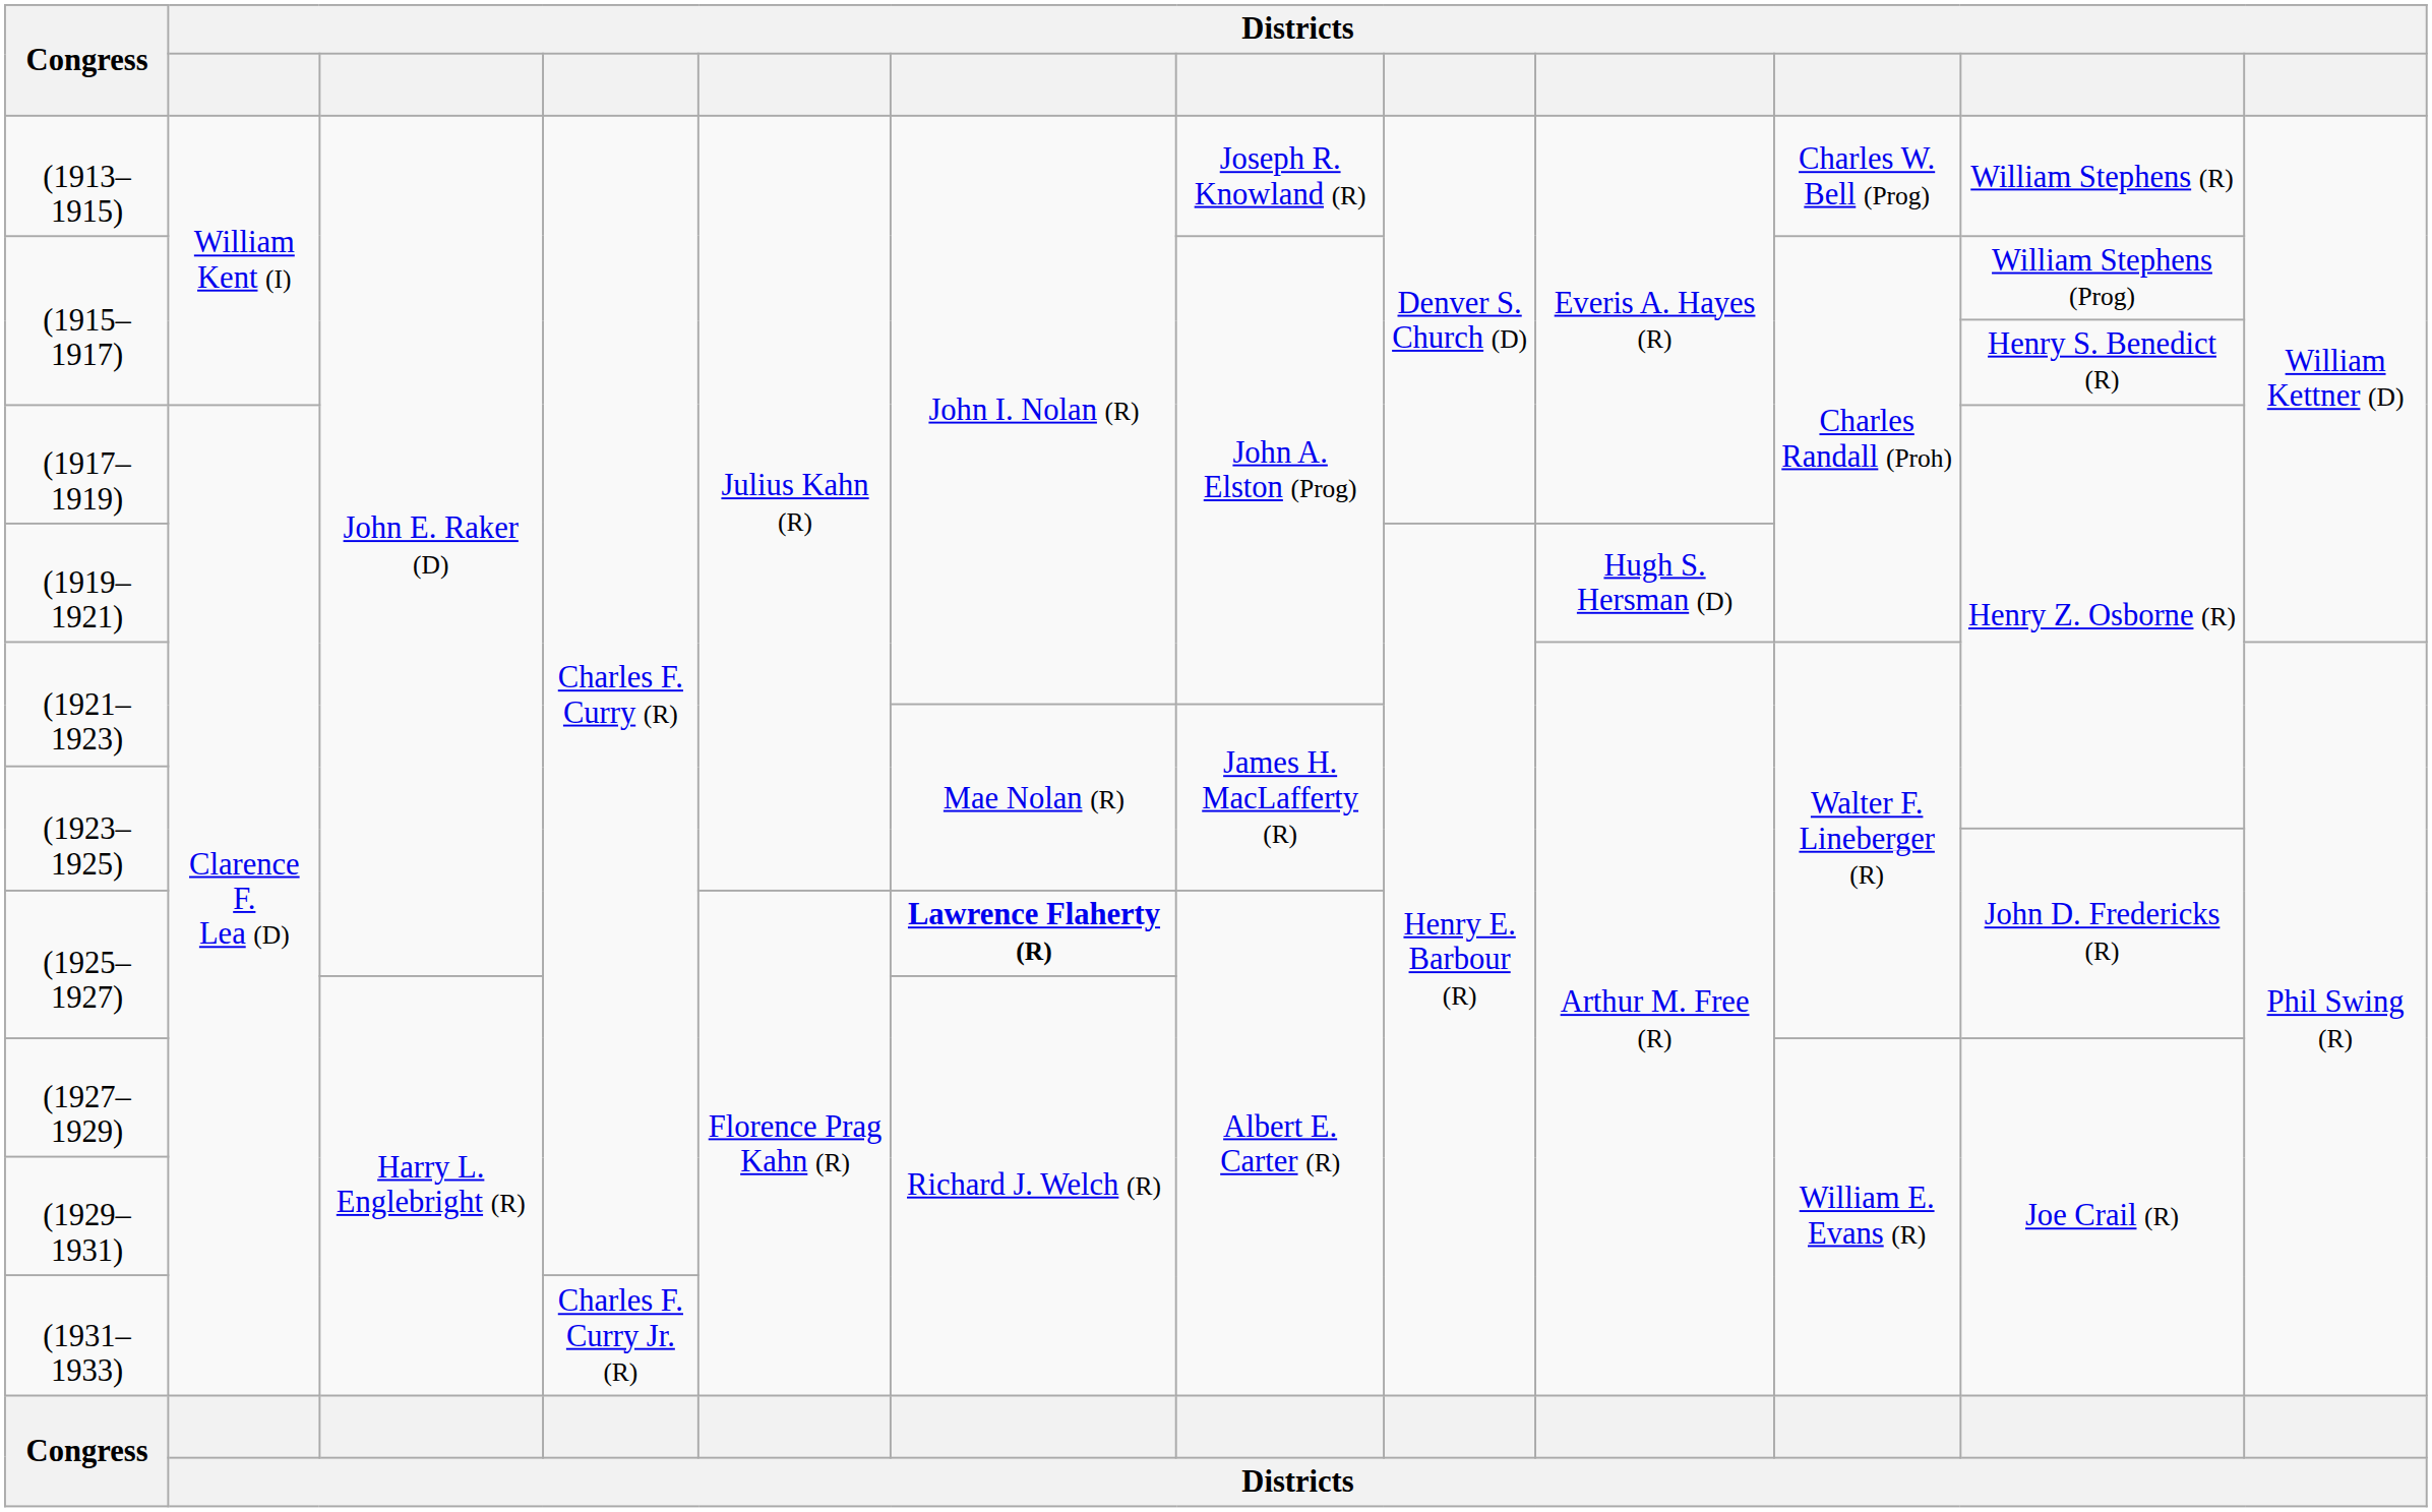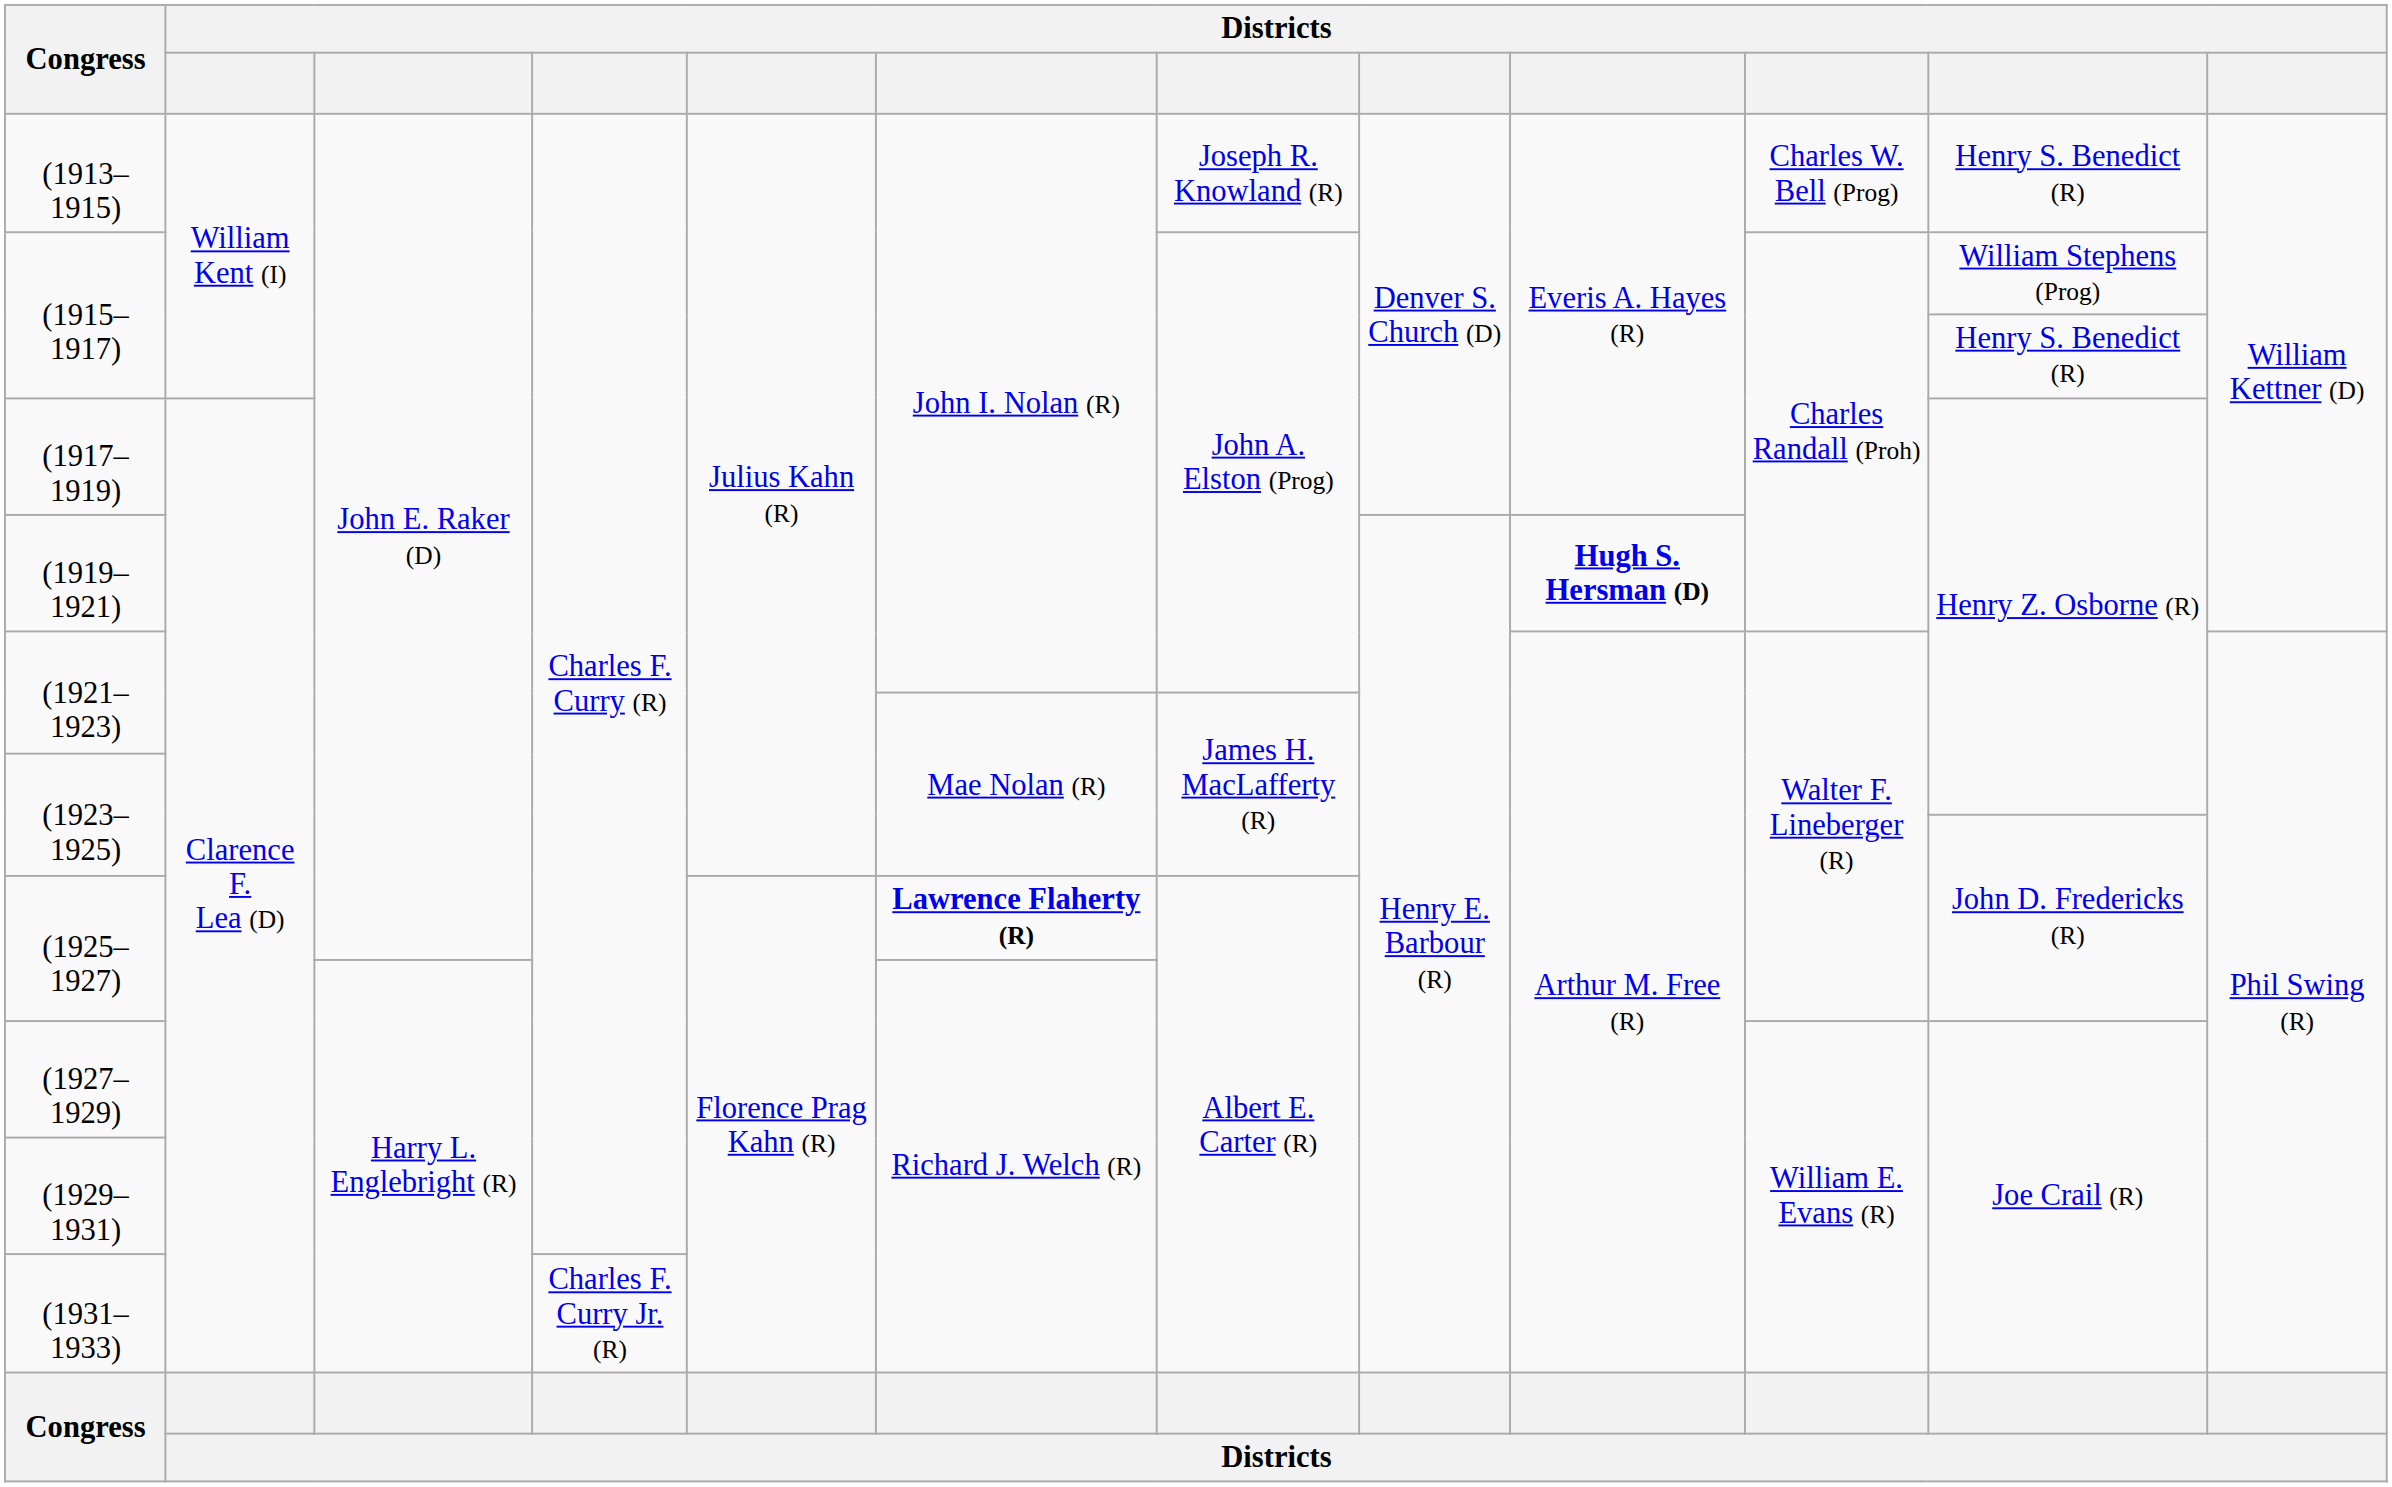(1913–1915) | column 11: William Stephens (R) -> Henry S. Benedict (R)
(1919–1921) | column 9: normal -> bold
